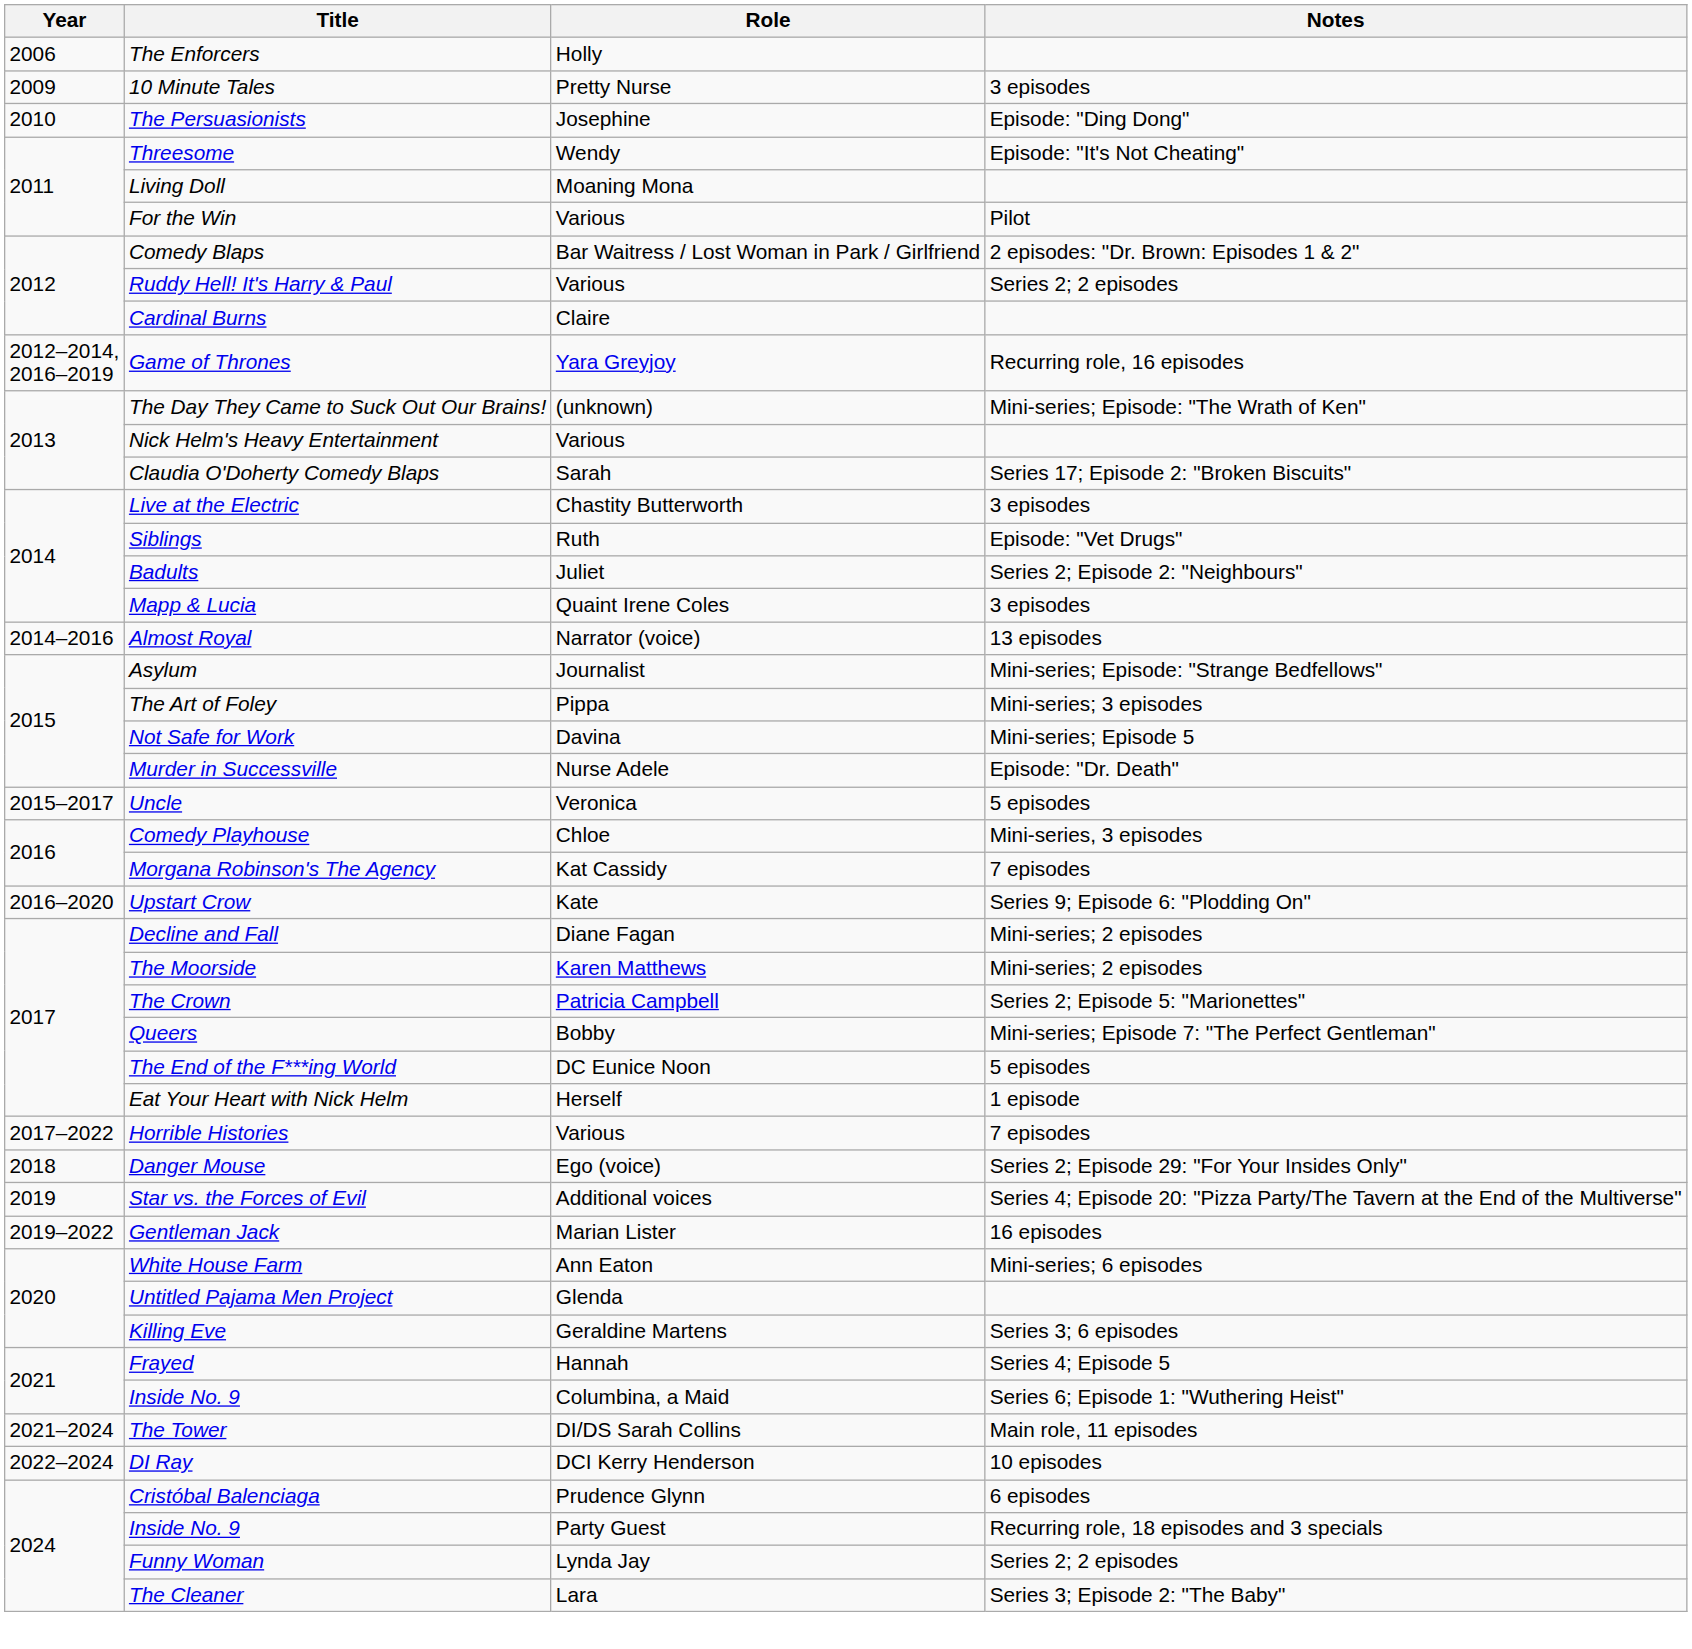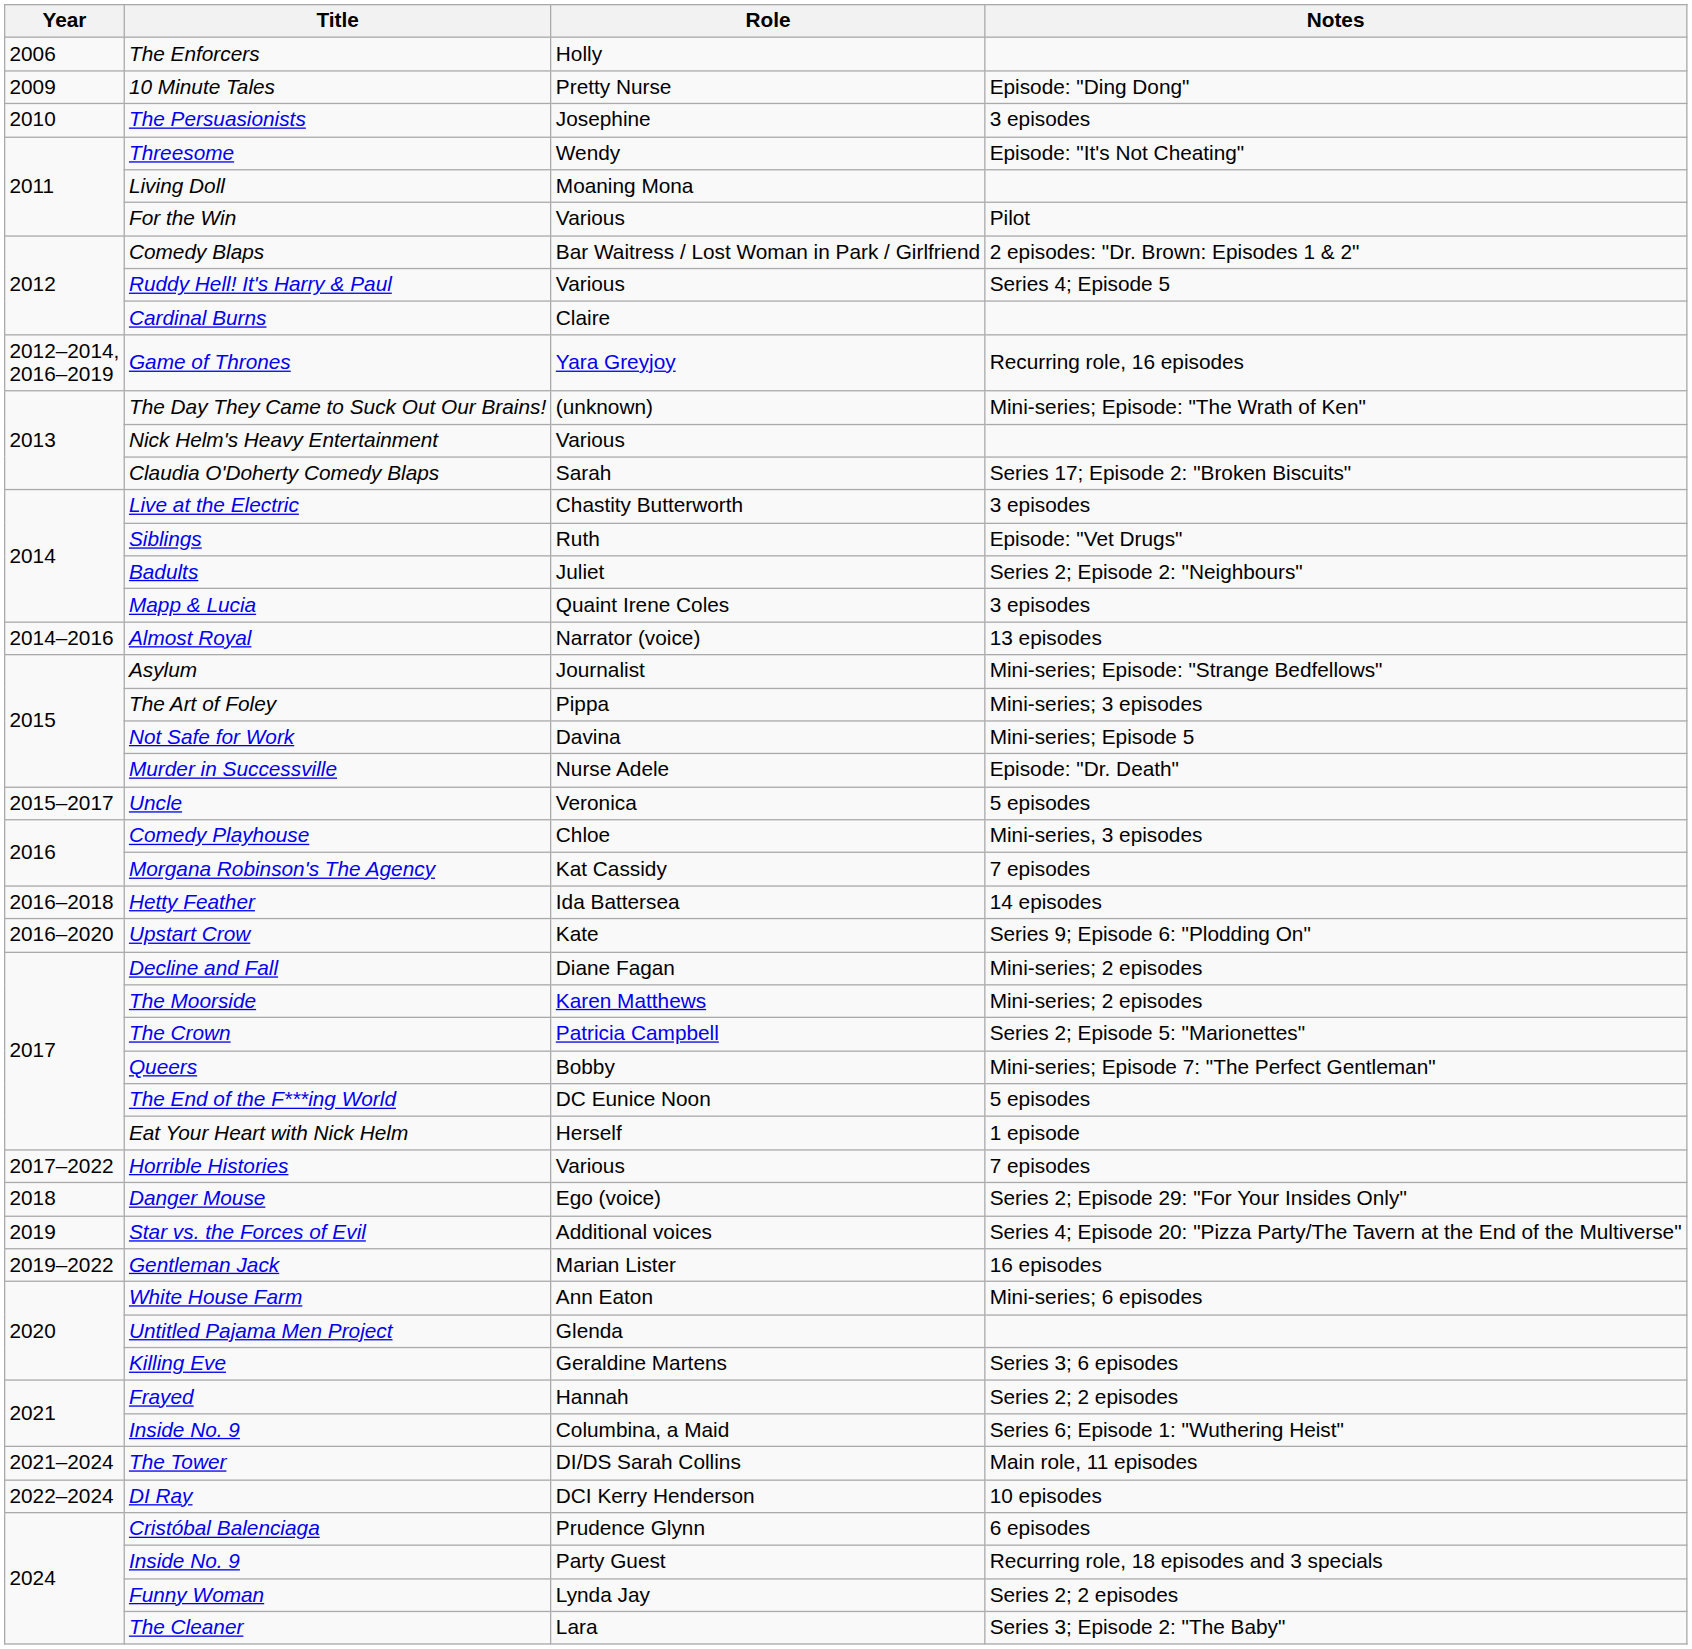10 Minute Tales | Notes: 3 episodes -> Episode: "Ding Dong"
The Persuasionists | Notes: Episode: "Ding Dong" -> 3 episodes
Ruddy Hell! It's Harry & Paul | Notes: Series 2; 2 episodes -> Series 4; Episode 5
+ row: 2016–2018 | Hetty Feather | Ida Battersea | 14 episodes
Frayed | Notes: Series 4; Episode 5 -> Series 2; 2 episodes
